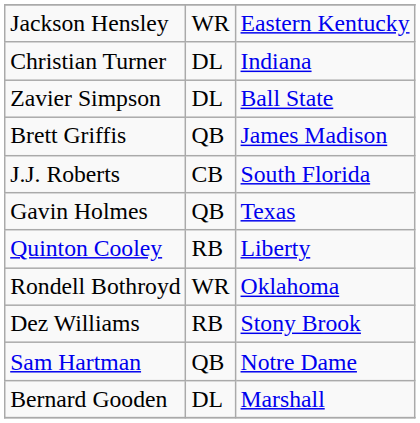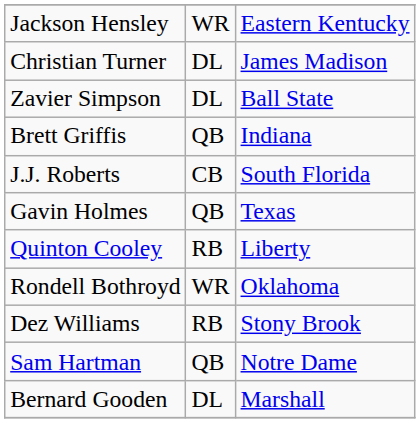Christian Turner | column 3: Indiana -> James Madison
Brett Griffis | column 3: James Madison -> Indiana
